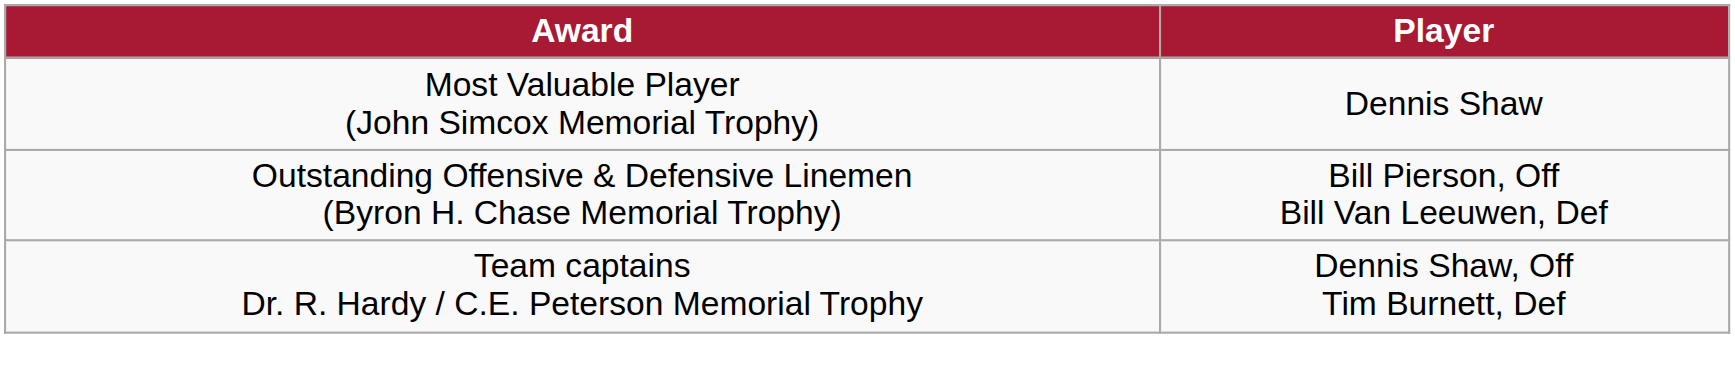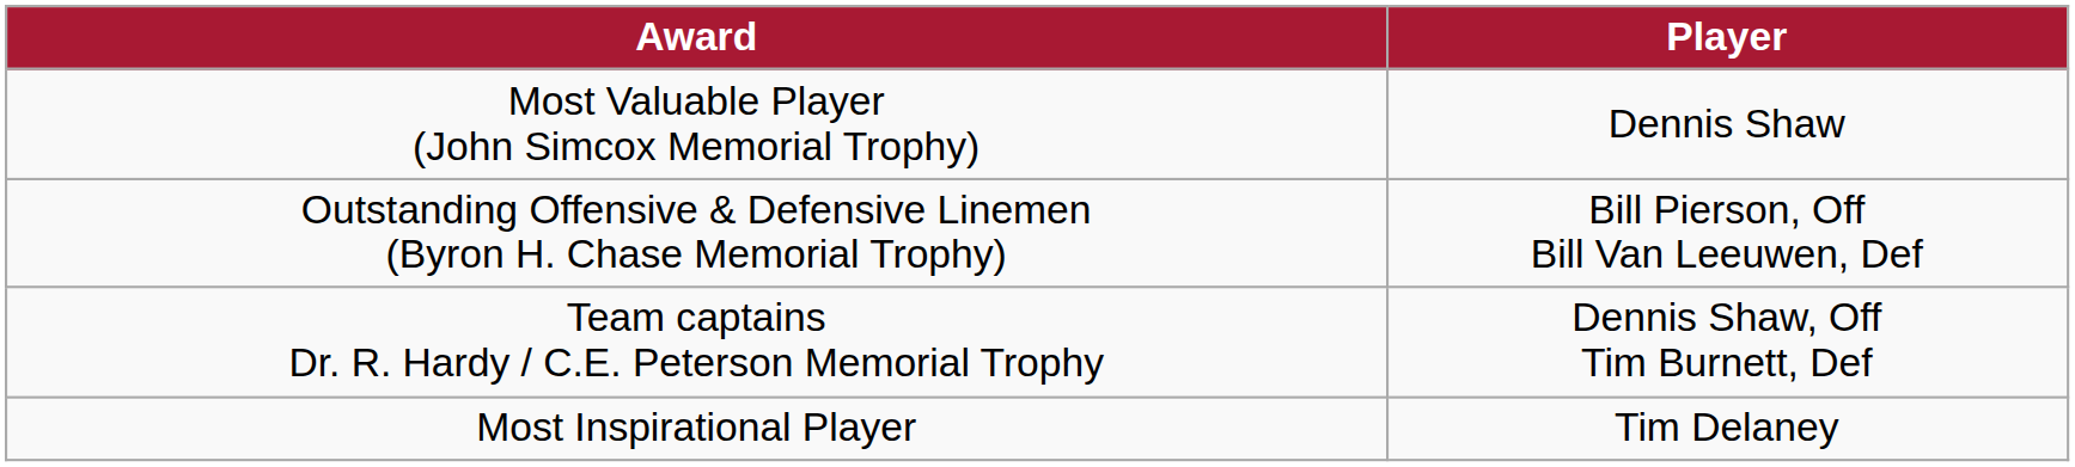+ row: Most Inspirational Player | Tim Delaney
